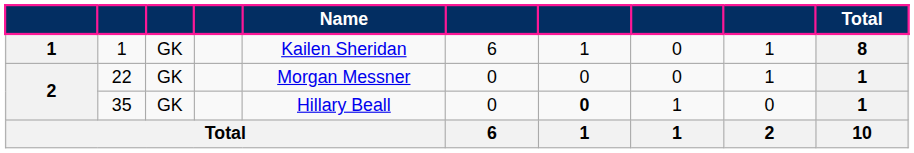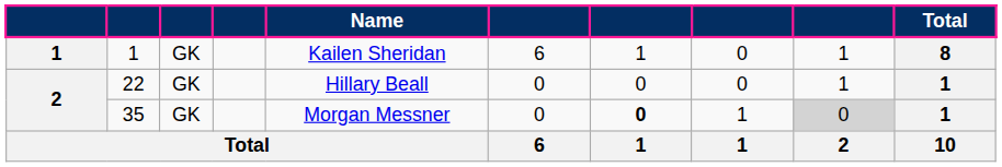22 | Name: Morgan Messner -> Hillary Beall
35 | Name: Hillary Beall -> Morgan Messner
35 | column 9: no background -> lightgrey background
